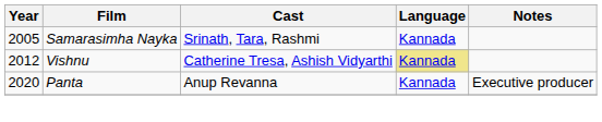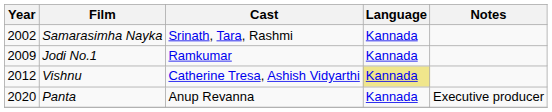Samarasimha Nayka | Year: 2005 -> 2002
+ row: 2009 | Jodi No.1 | Ramkumar | Kannada
